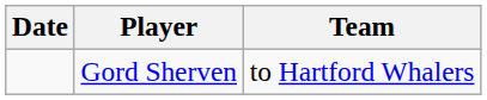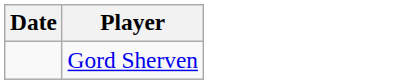- column: Team | to Hartford Whalers
